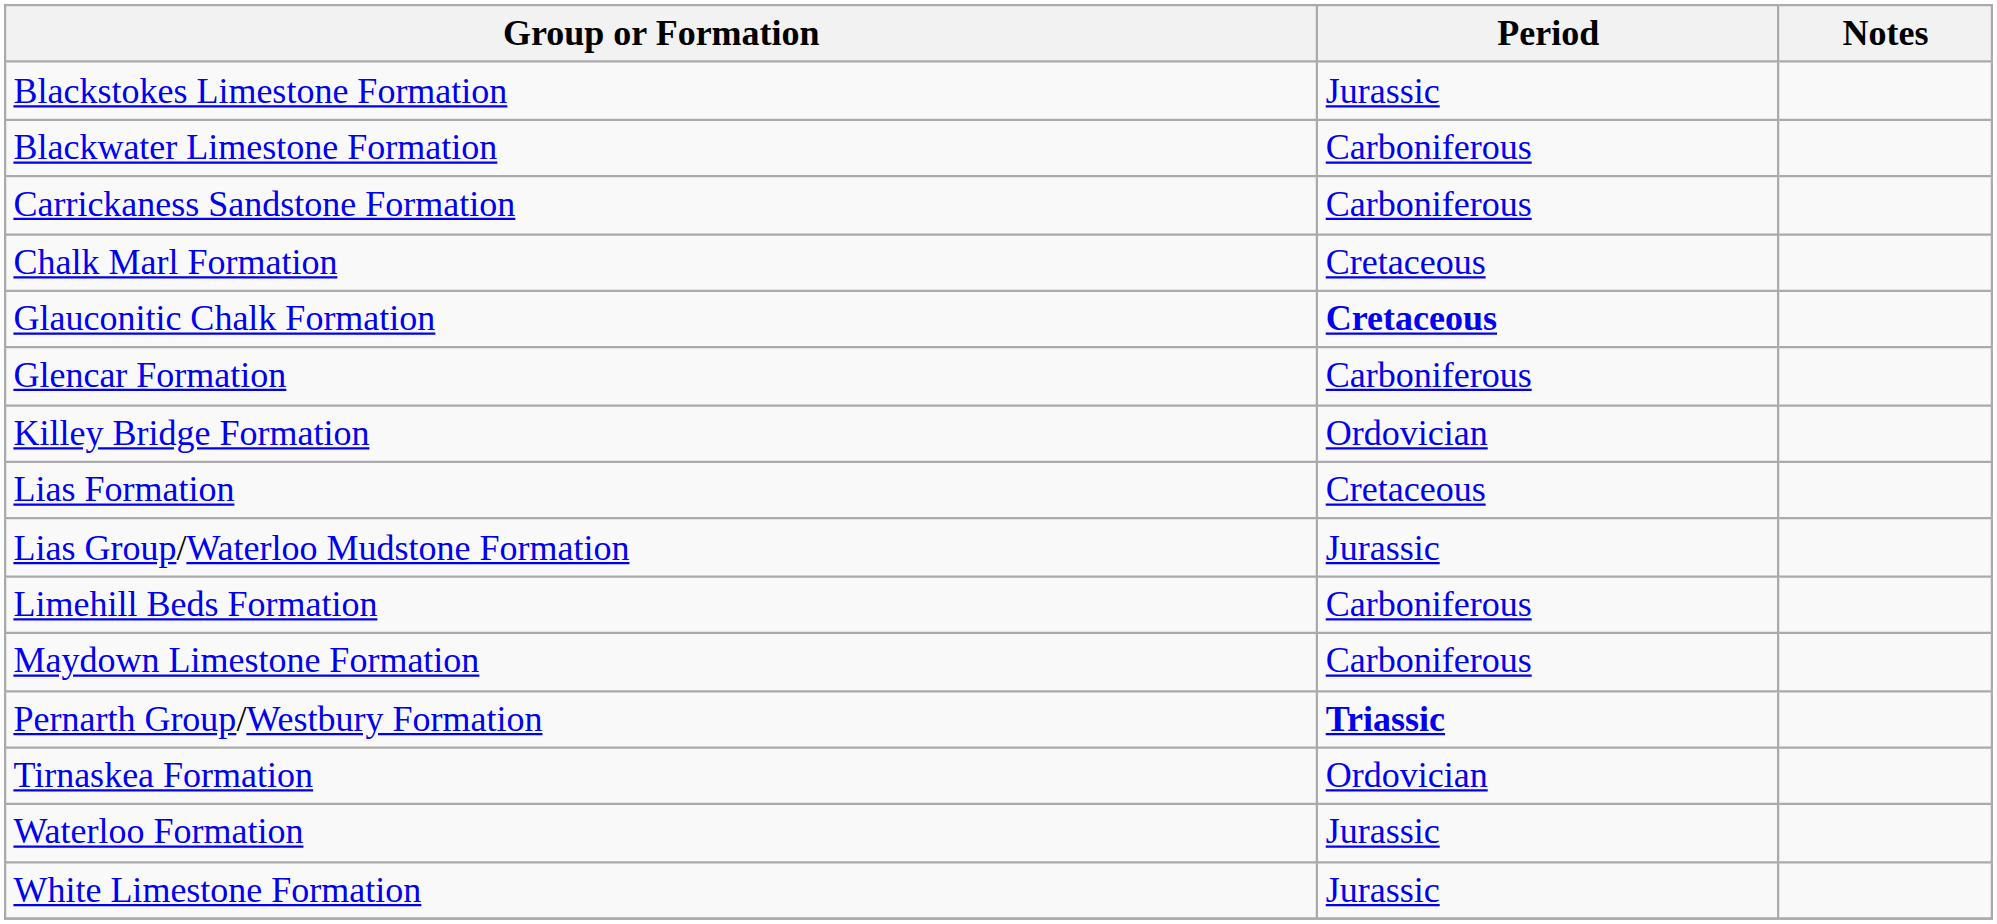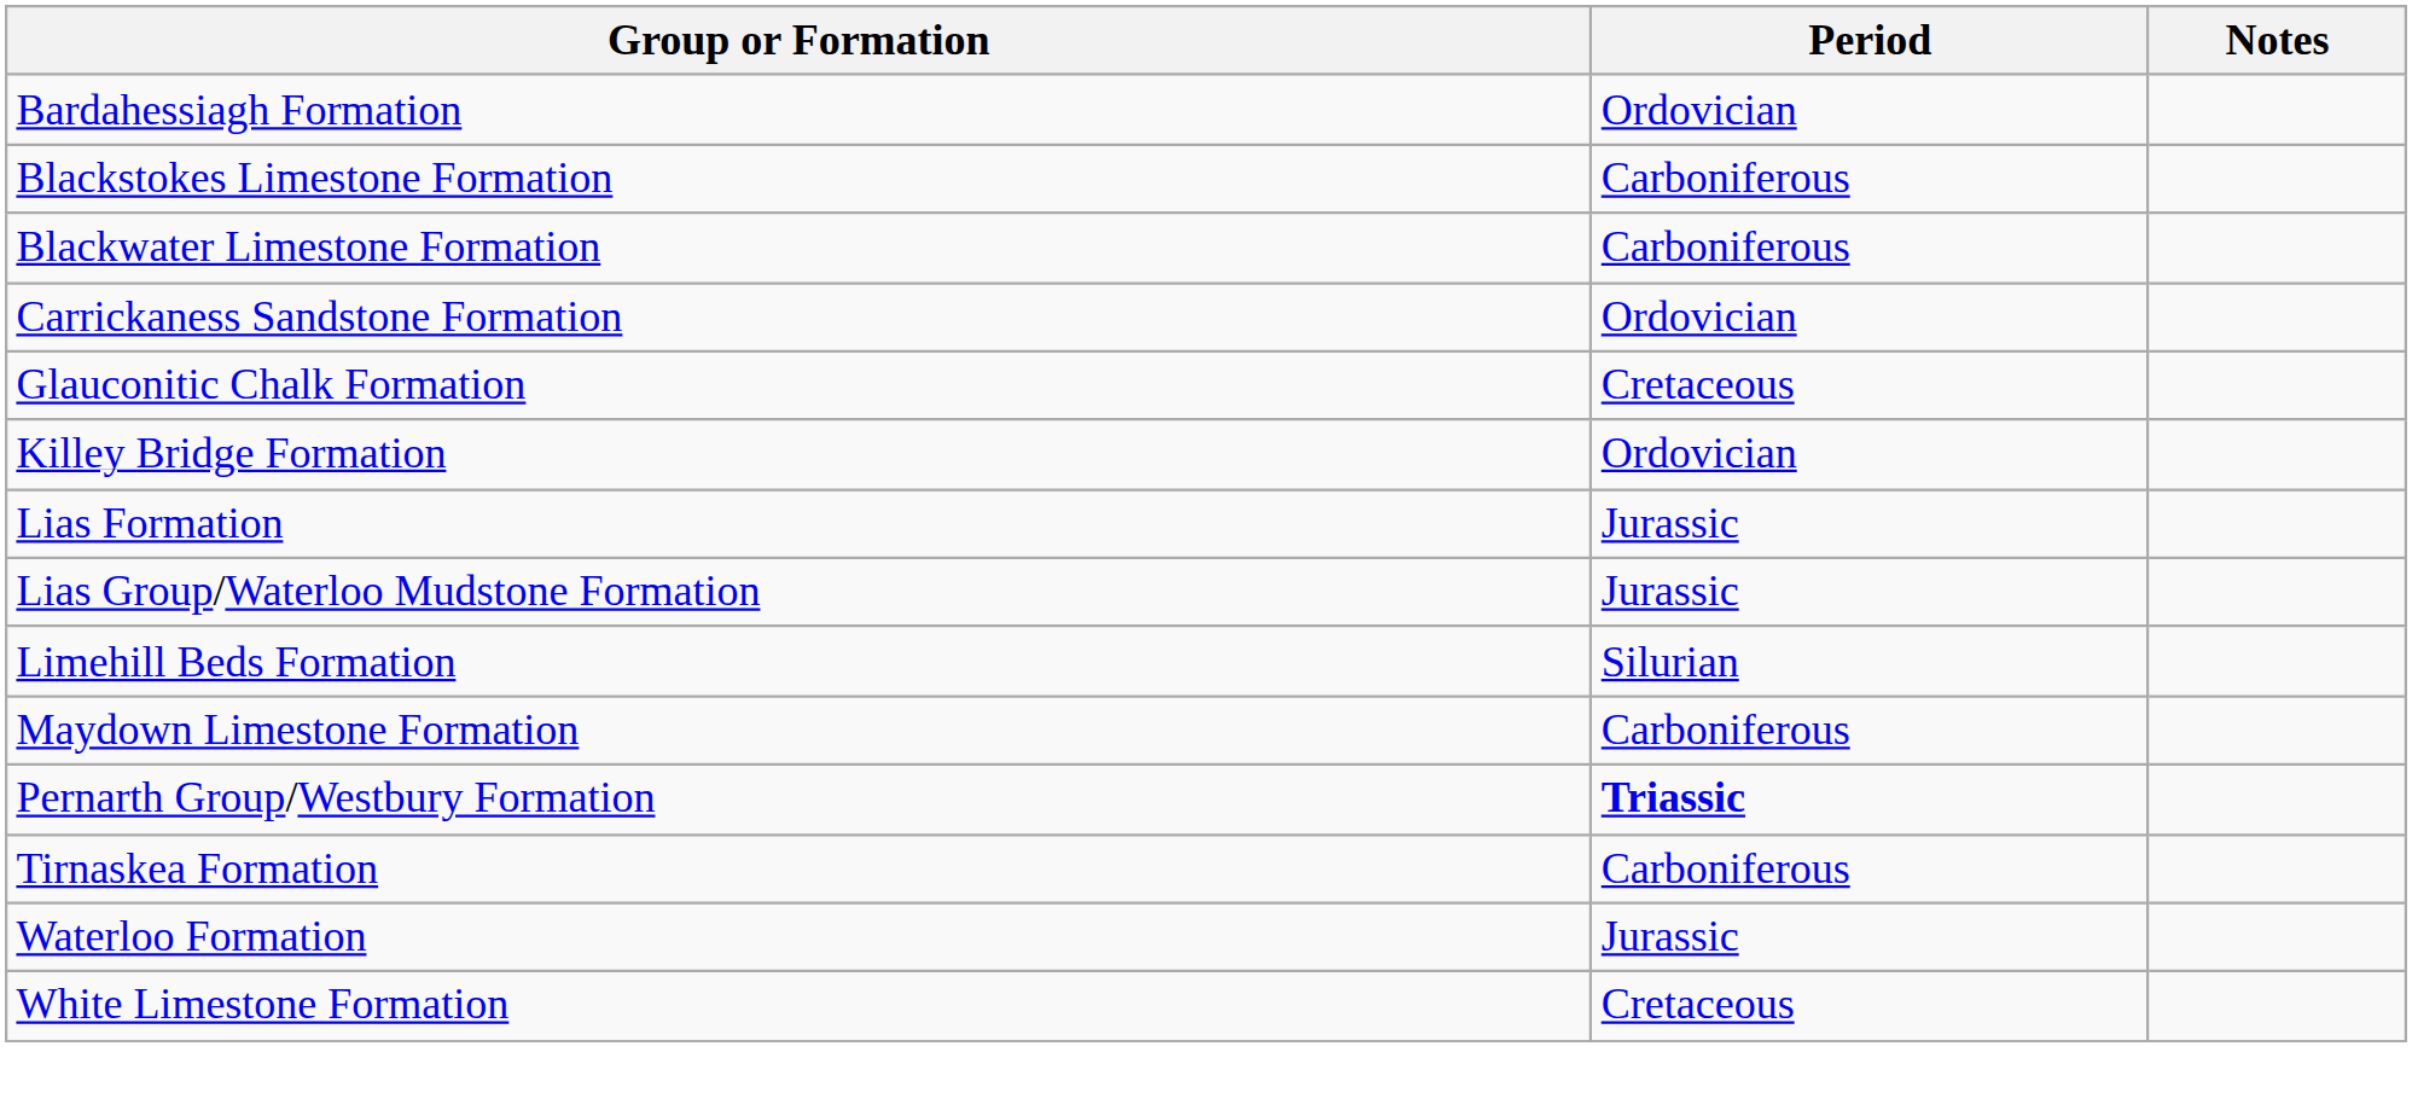+ row: Bardahessiagh Formation | Ordovician
Blackstokes Limestone Formation | Period: Jurassic -> Carboniferous
Carrickaness Sandstone Formation | Period: Carboniferous -> Ordovician
- row: Chalk Marl Formation | Cretaceous
Glauconitic Chalk Formation | Period: bold -> normal
- row: Glencar Formation | Carboniferous
Lias Formation | Period: Cretaceous -> Jurassic
Limehill Beds Formation | Period: Carboniferous -> Silurian
Tirnaskea Formation | Period: Ordovician -> Carboniferous
White Limestone Formation | Period: Jurassic -> Cretaceous
